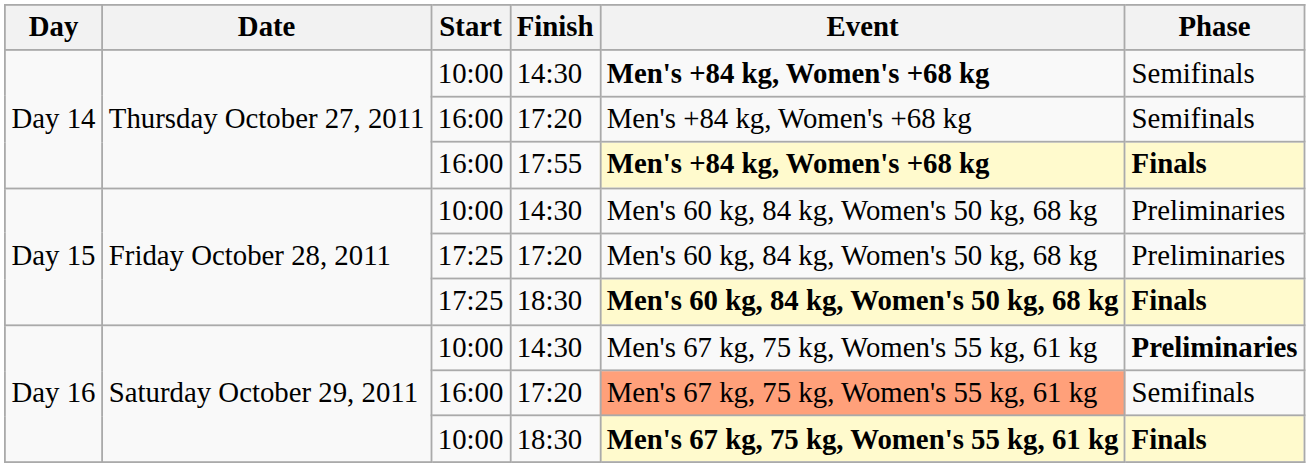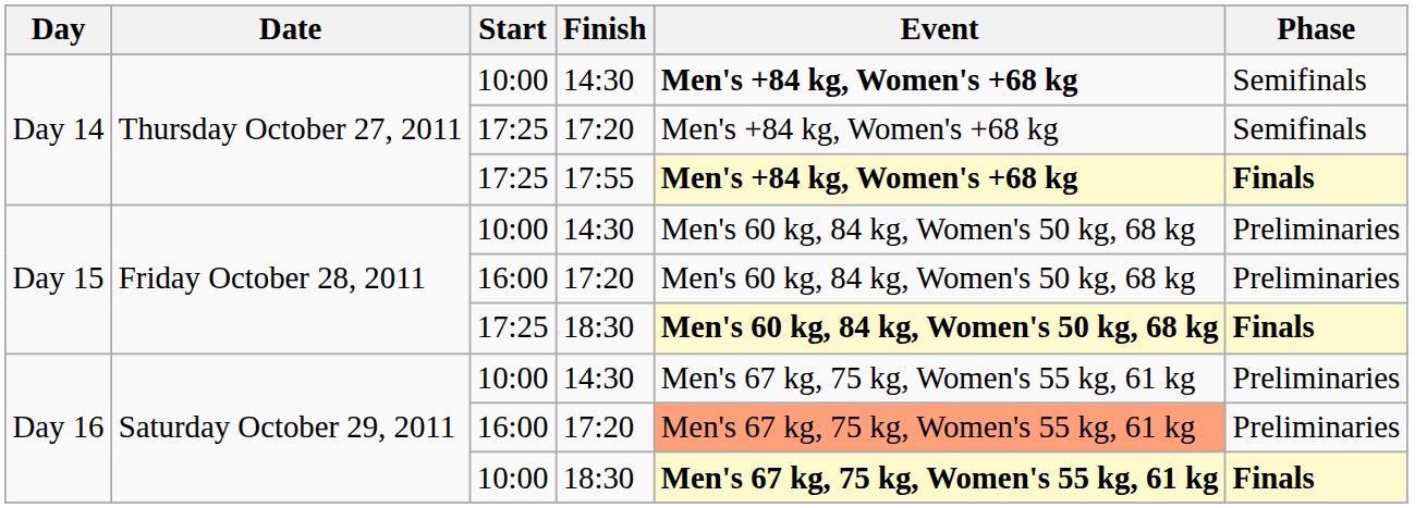Day 14 / 17:20 | Start: 16:00 -> 17:25
17:55 | Start: 16:00 -> 17:25
Day 15 / 17:20 | Start: 17:25 -> 16:00
Day 16 / 14:30 | Phase: bold -> normal
Day 16 / 17:20 | Phase: Semifinals -> Preliminaries
